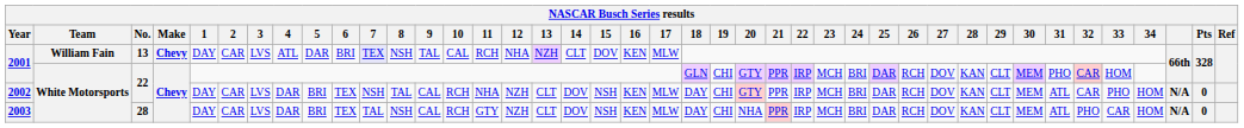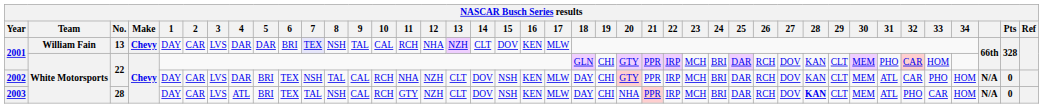2001 / 13 | 4: ATL -> DAR
2003 | 4: DAR -> ATL
2003 | 28: normal -> bold
